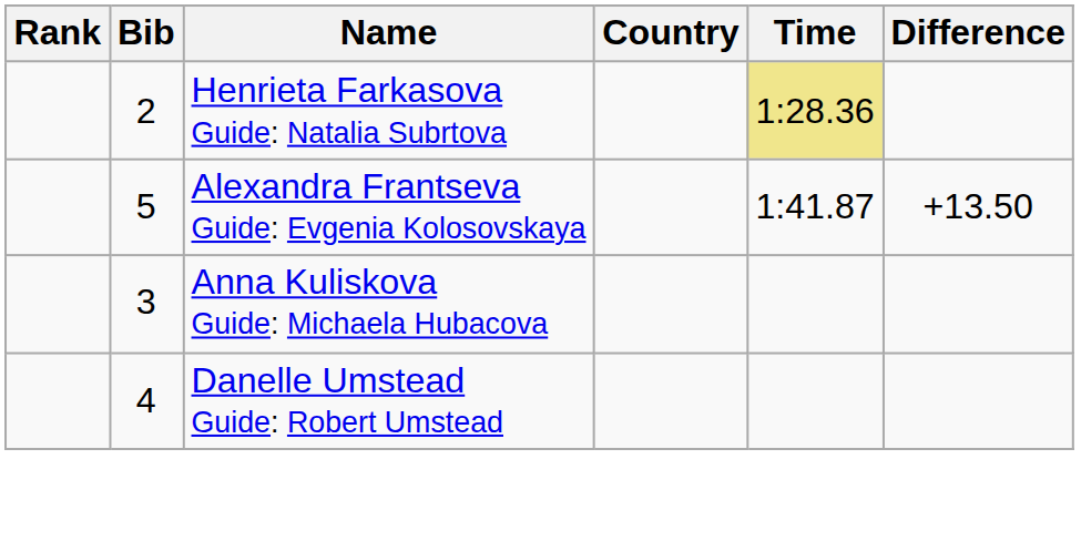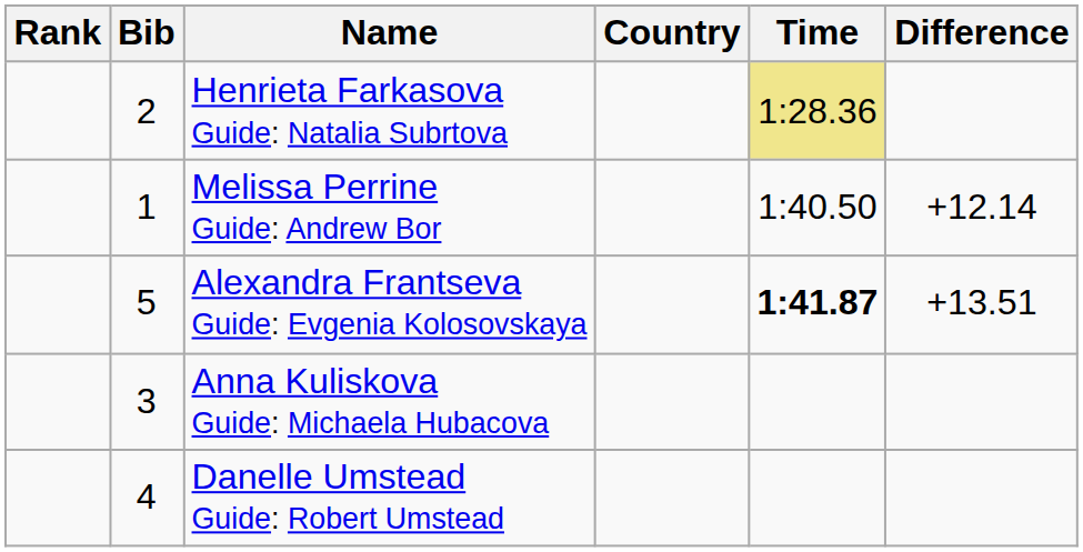+ row: 1 | Melissa Perrine Guide: Andrew Bor | 1:40.50 | +12.14
Alexandra Frantseva Guide: Evgenia Kolosovskaya | Time: normal -> bold
Alexandra Frantseva Guide: Evgenia Kolosovskaya | Difference: +13.50 -> +13.51
